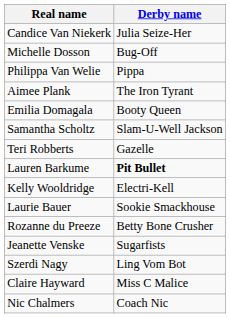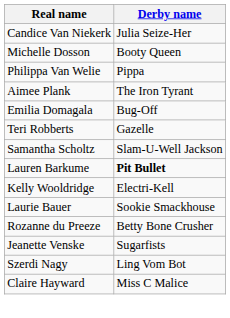Michelle Dosson | Derby name: Bug-Off -> Booty Queen
Emilia Domagala | Derby name: Booty Queen -> Bug-Off
rows swapped: Samantha Scholtz <-> Teri Robberts
- row: Nic Chalmers | Coach Nic
